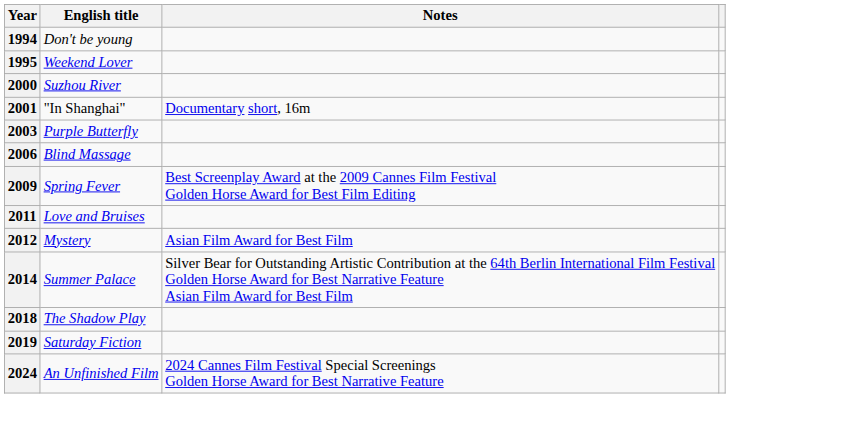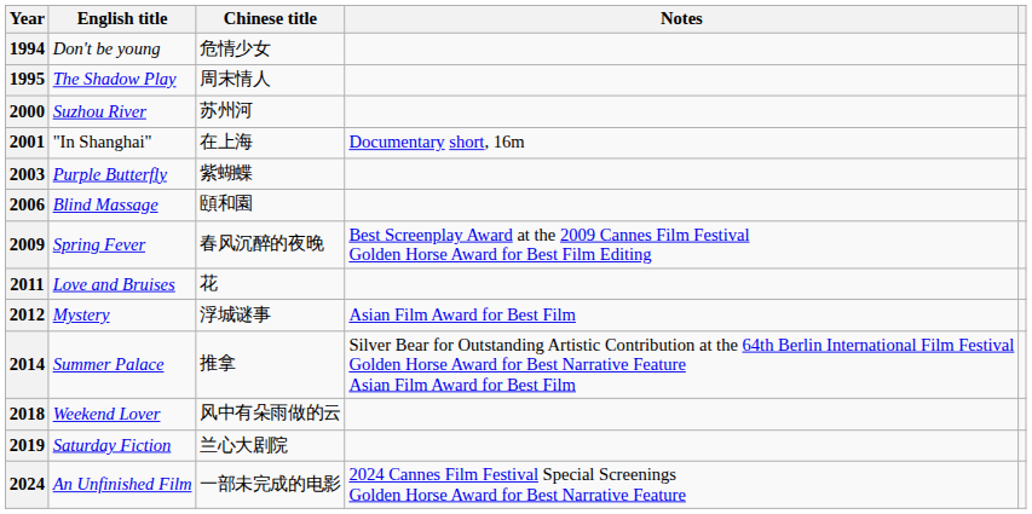+ column: Chinese title | 危情少女 | 周末情人 | 苏州河 | 在上海 | 紫蝴蝶 | 頤和園 | 春风沉醉的夜晚 | 花 | 浮城谜事 | 推拿 | 风中有朵雨做的云 | 兰心大剧院 | 一部未完成的电影
1995 | English title: Weekend Lover -> The Shadow Play
2018 | English title: The Shadow Play -> Weekend Lover
